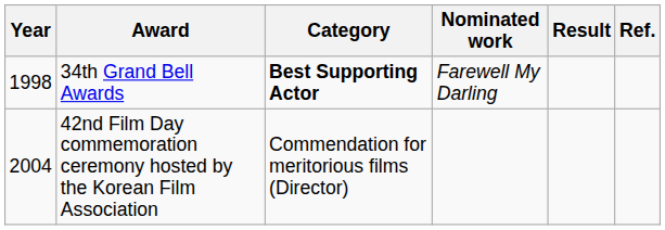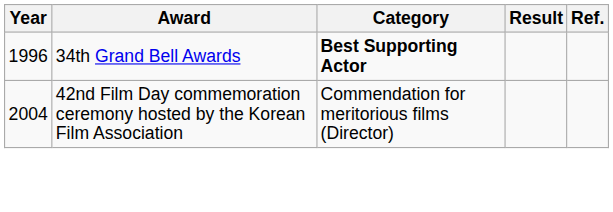- column: Nominated work | Farewell My Darling
34th Grand Bell Awards | Year: 1998 -> 1996
